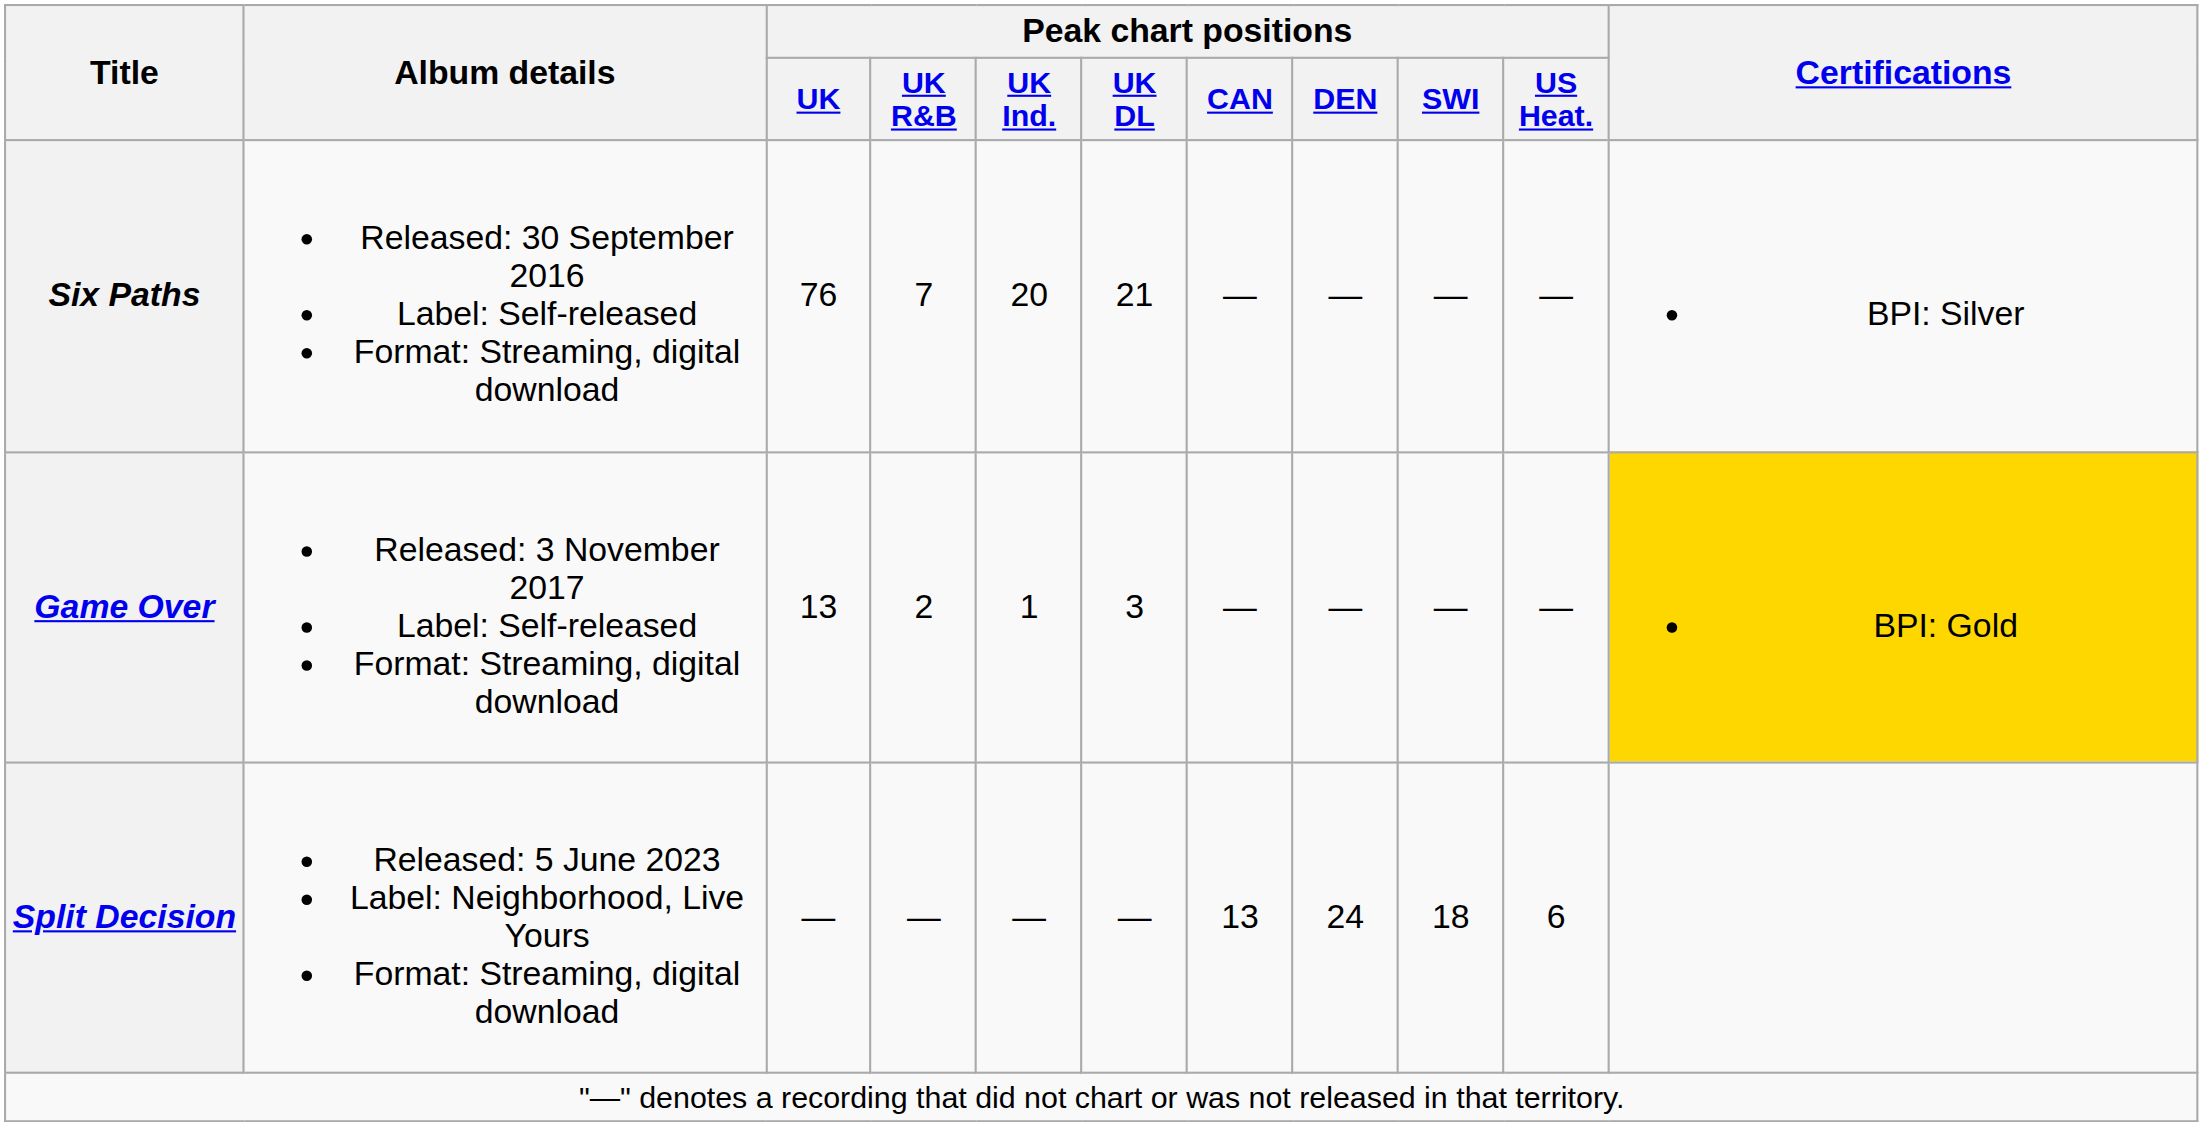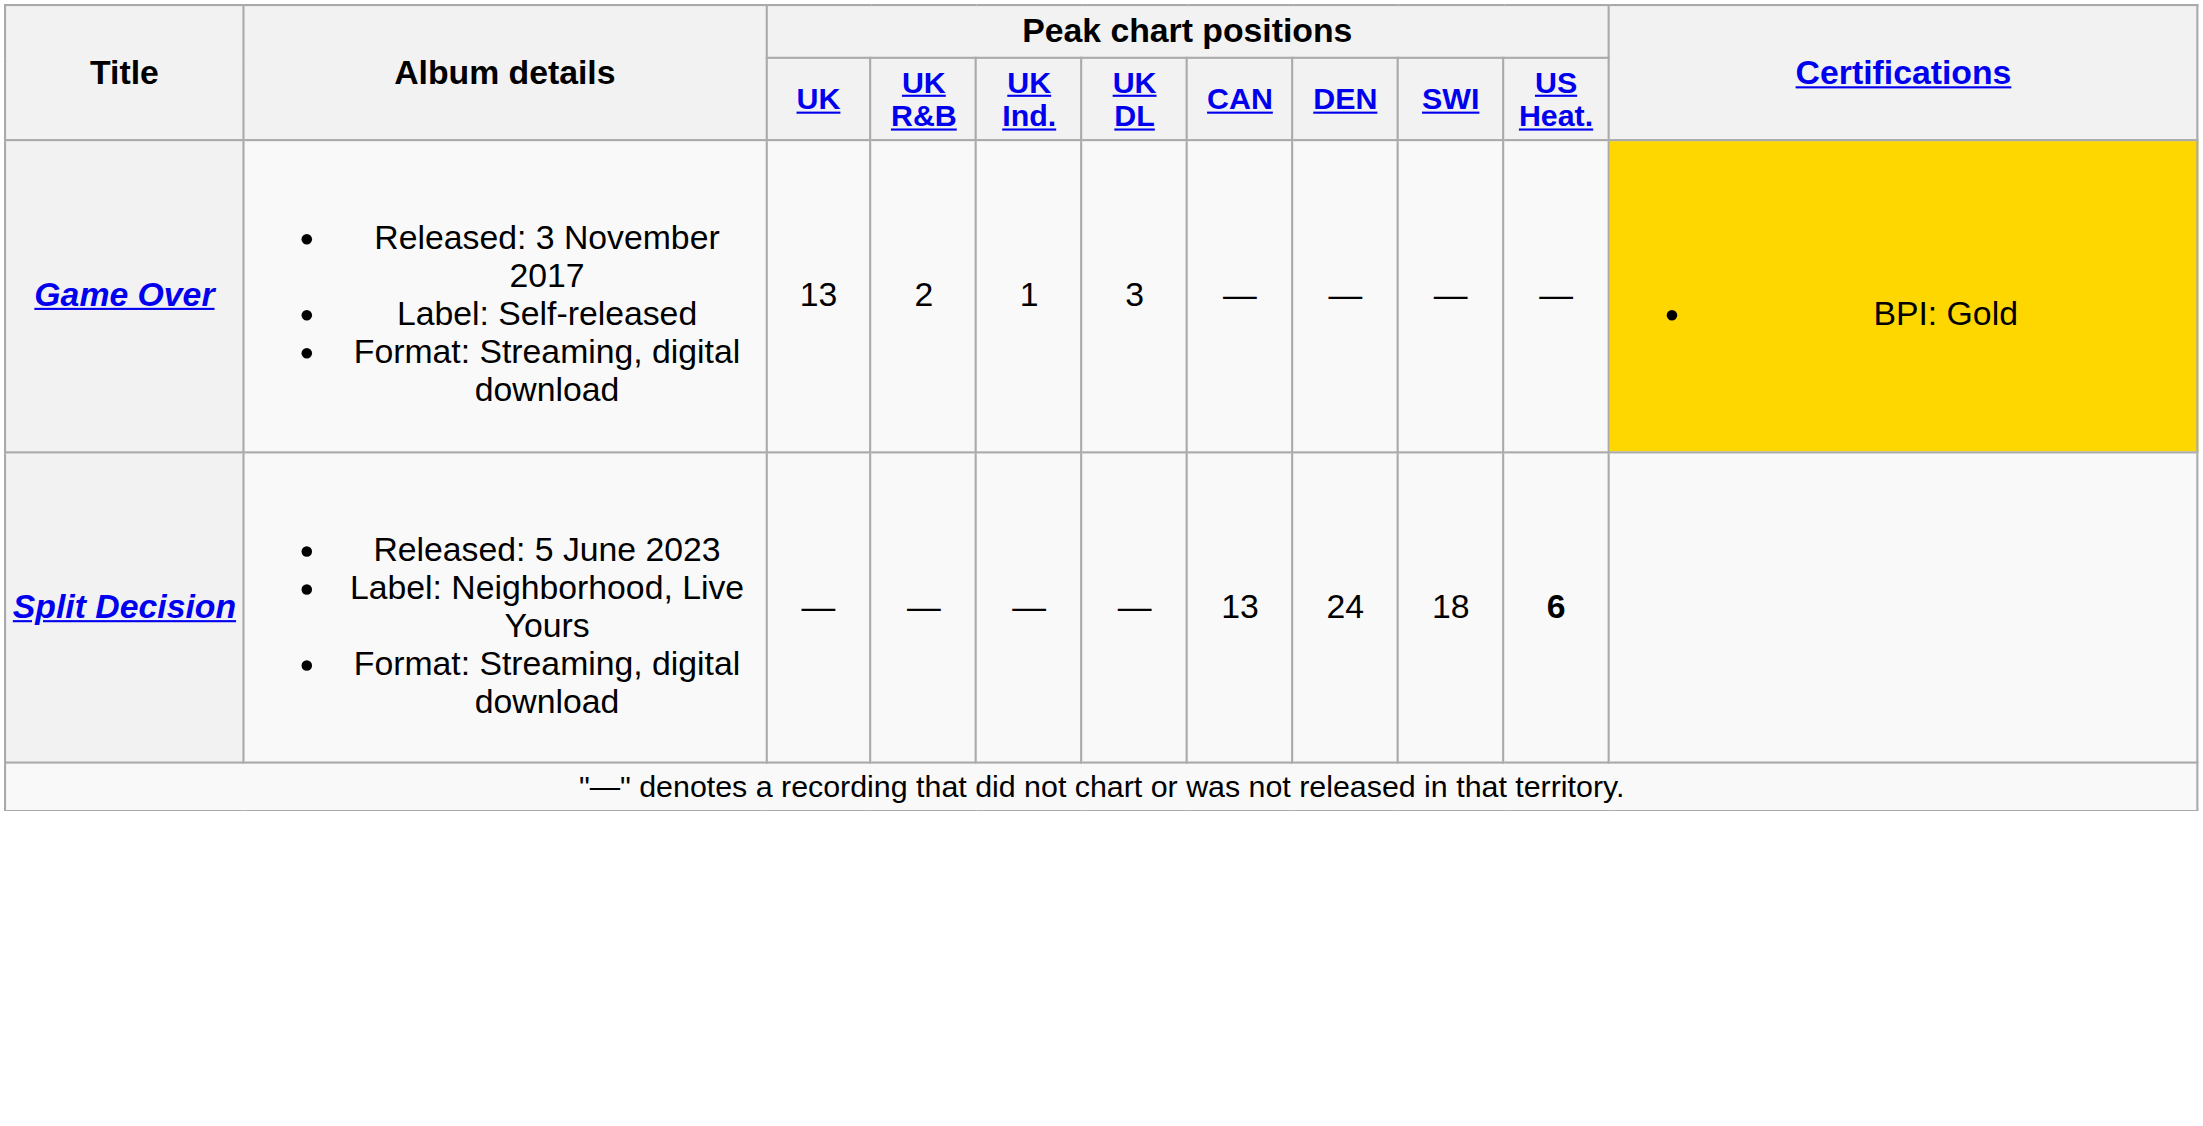- row: Six Paths | Released: 30 September 2016 Label: Self-released Format: Streaming, digital download | 76 | 7 | 20 | 21 | — | — | — | — | BPI: Silver
Split Decision | Peak chart positions / US Heat.: normal -> bold
